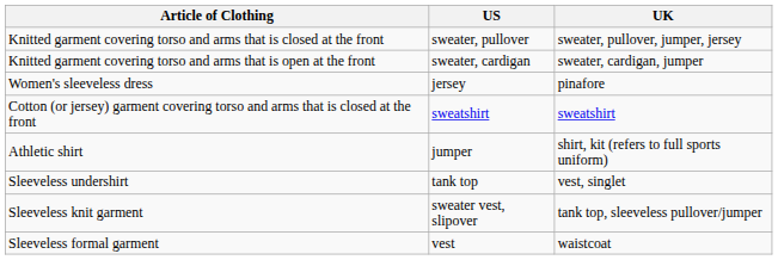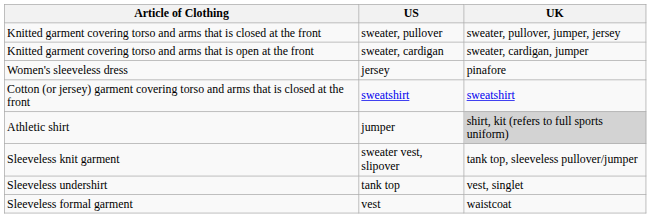Athletic shirt | UK: no background -> lightgrey background
rows swapped: Sleeveless knit garment <-> Sleeveless undershirt
